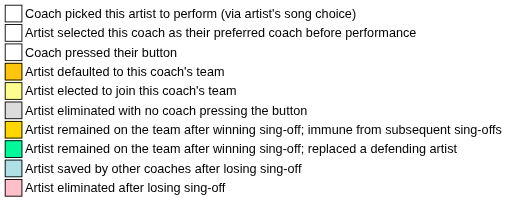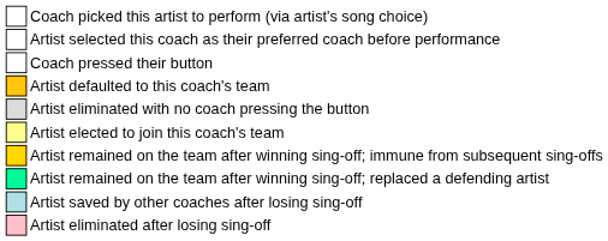rows swapped: Artist elected to join this coach's team <-> Artist eliminated with no coach pressing the button
